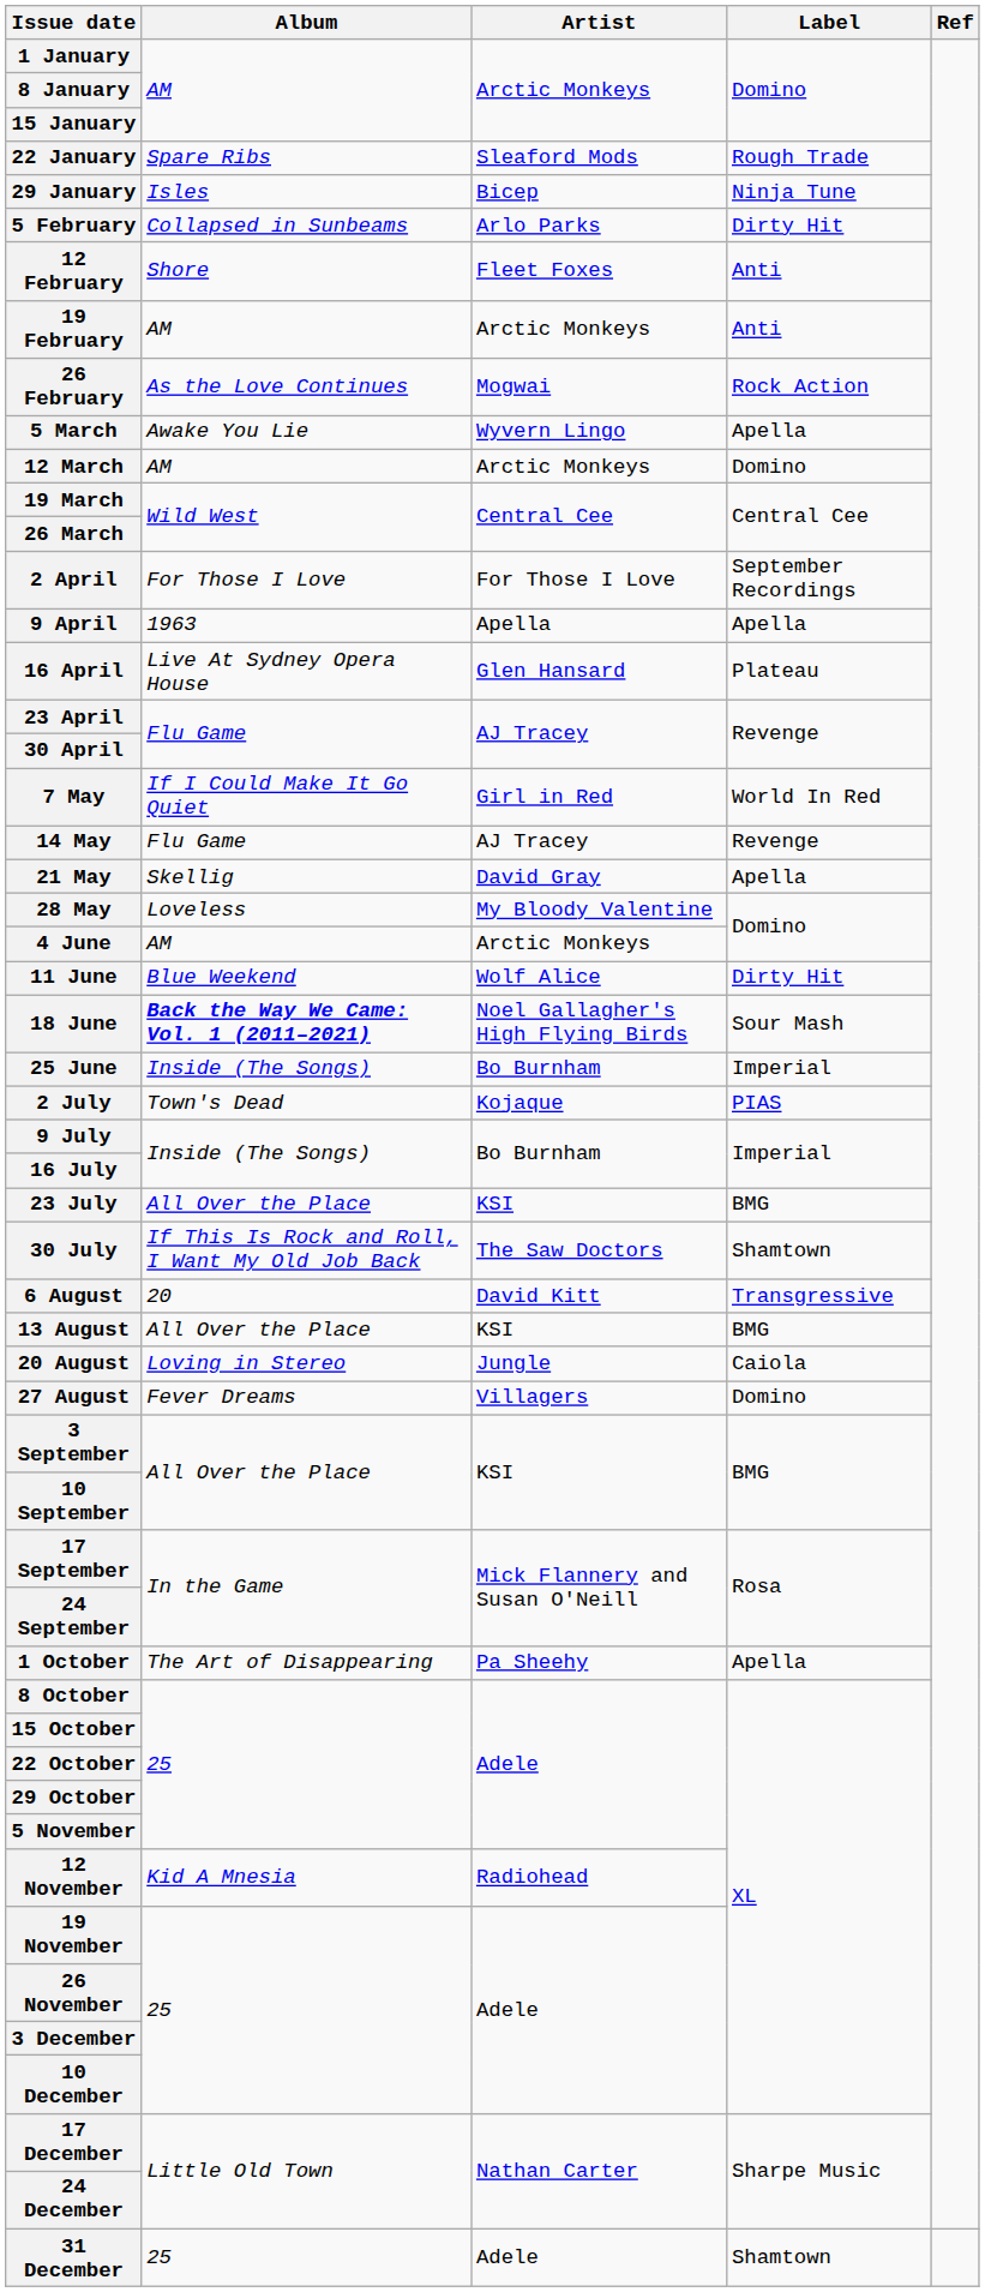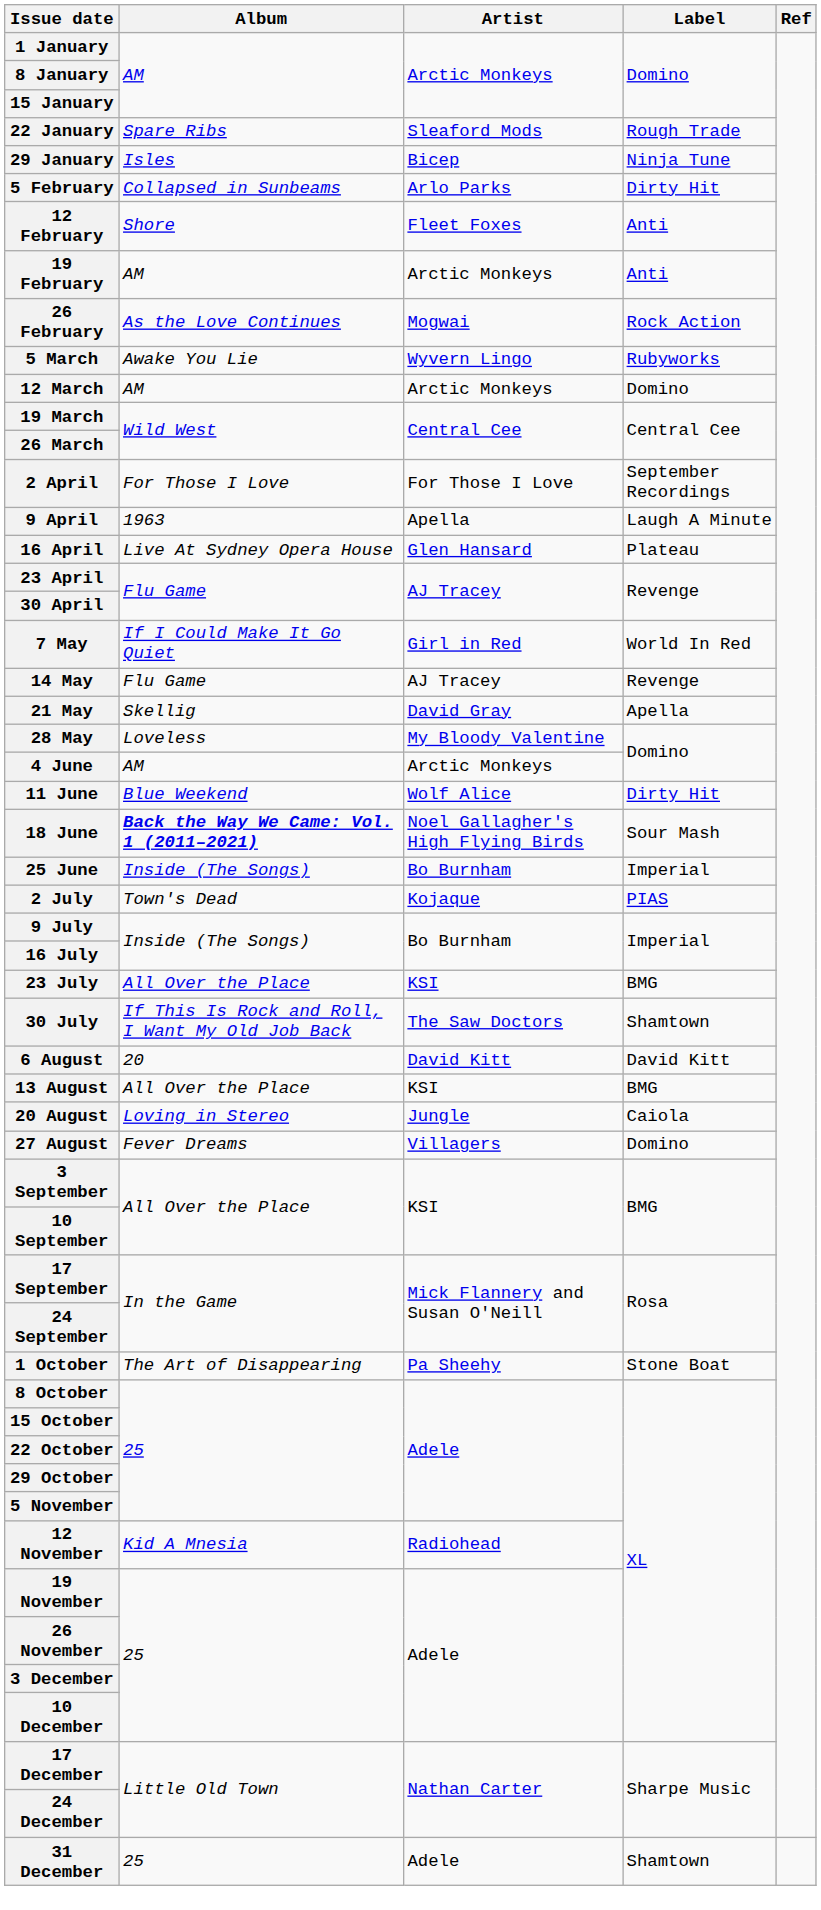5 March | Label: Apella -> Rubyworks
9 April | Label: Apella -> Laugh A Minute
6 August | Label: Transgressive -> David Kitt
1 October | Label: Apella -> Stone Boat
